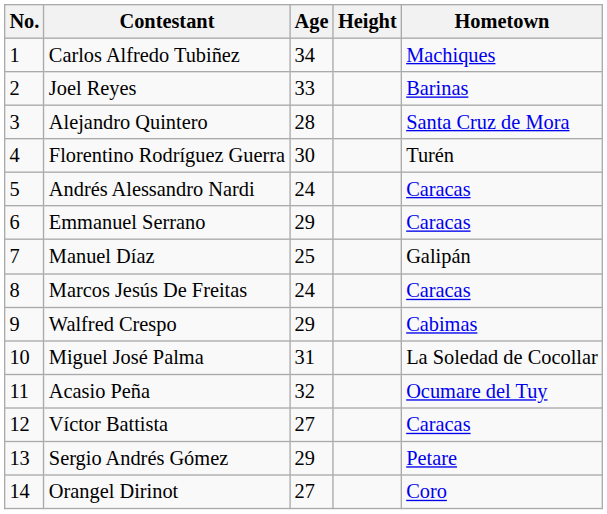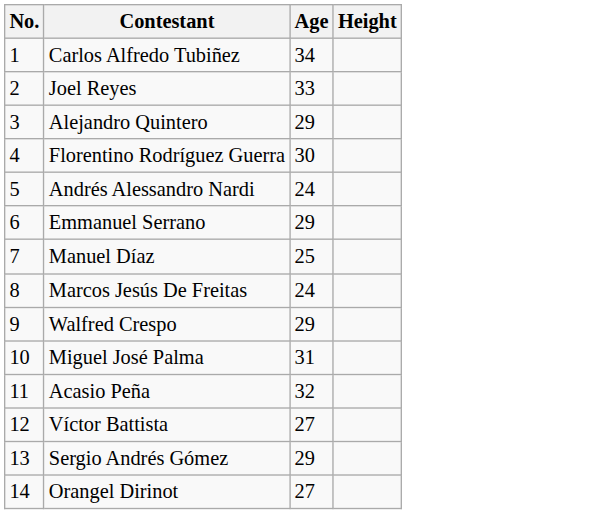- column: Hometown | Machiques | Barinas | Santa Cruz de Mora | Turén | Caracas | Caracas | Galipán | Caracas | Cabimas | La Soledad de Cocollar | Ocumare del Tuy | Caracas | Petare | Coro
Alejandro Quintero | Age: 28 -> 29
